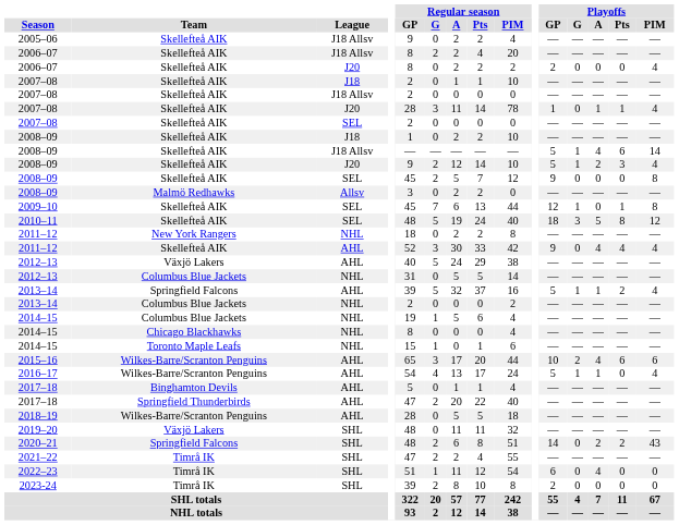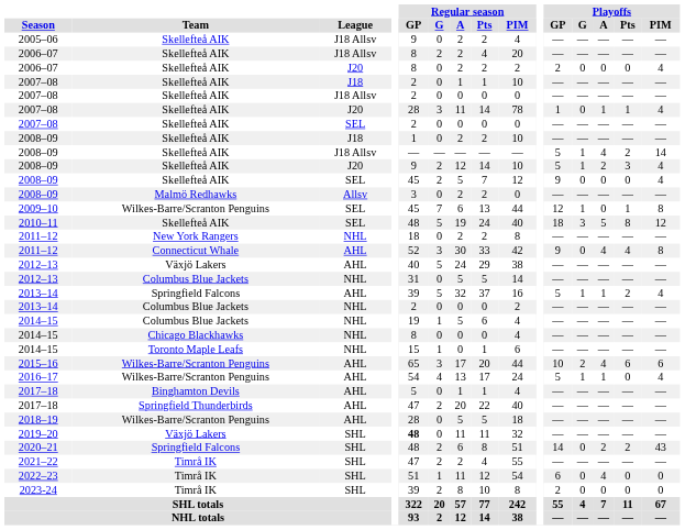2008–09 / J18 Allsv | Playoffs / Pts: 6 -> 2
2008–09 / SEL | Playoffs / PIM: 8 -> 4
2009–10 | Team: Skellefteå AIK -> Wilkes-Barre/Scranton Penguins
2011–12 / AHL | Team: Skellefteå AIK -> Connecticut Whale
2011–12 / AHL | Playoffs / PIM: 4 -> 8
2019–20 | Regular season / GP: normal -> bold
